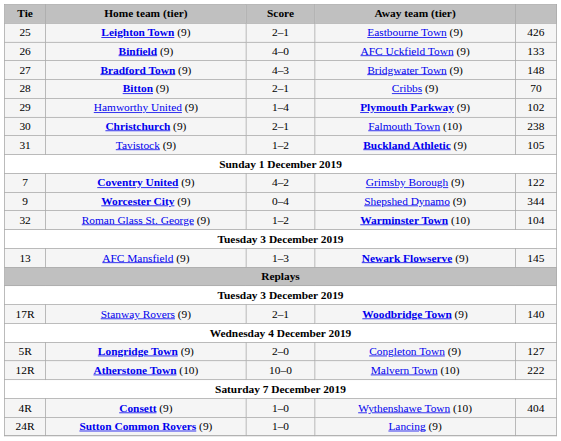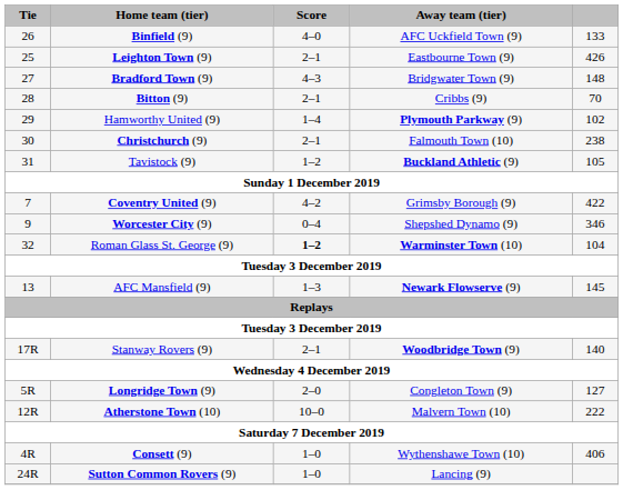rows swapped: Leighton Town (9) <-> Binfield (9)
Coventry United (9) | column 5: 122 -> 422
Worcester City (9) | column 5: 344 -> 346
Roman Glass St. George (9) | Score: normal -> bold
Consett (9) | column 5: 404 -> 406
